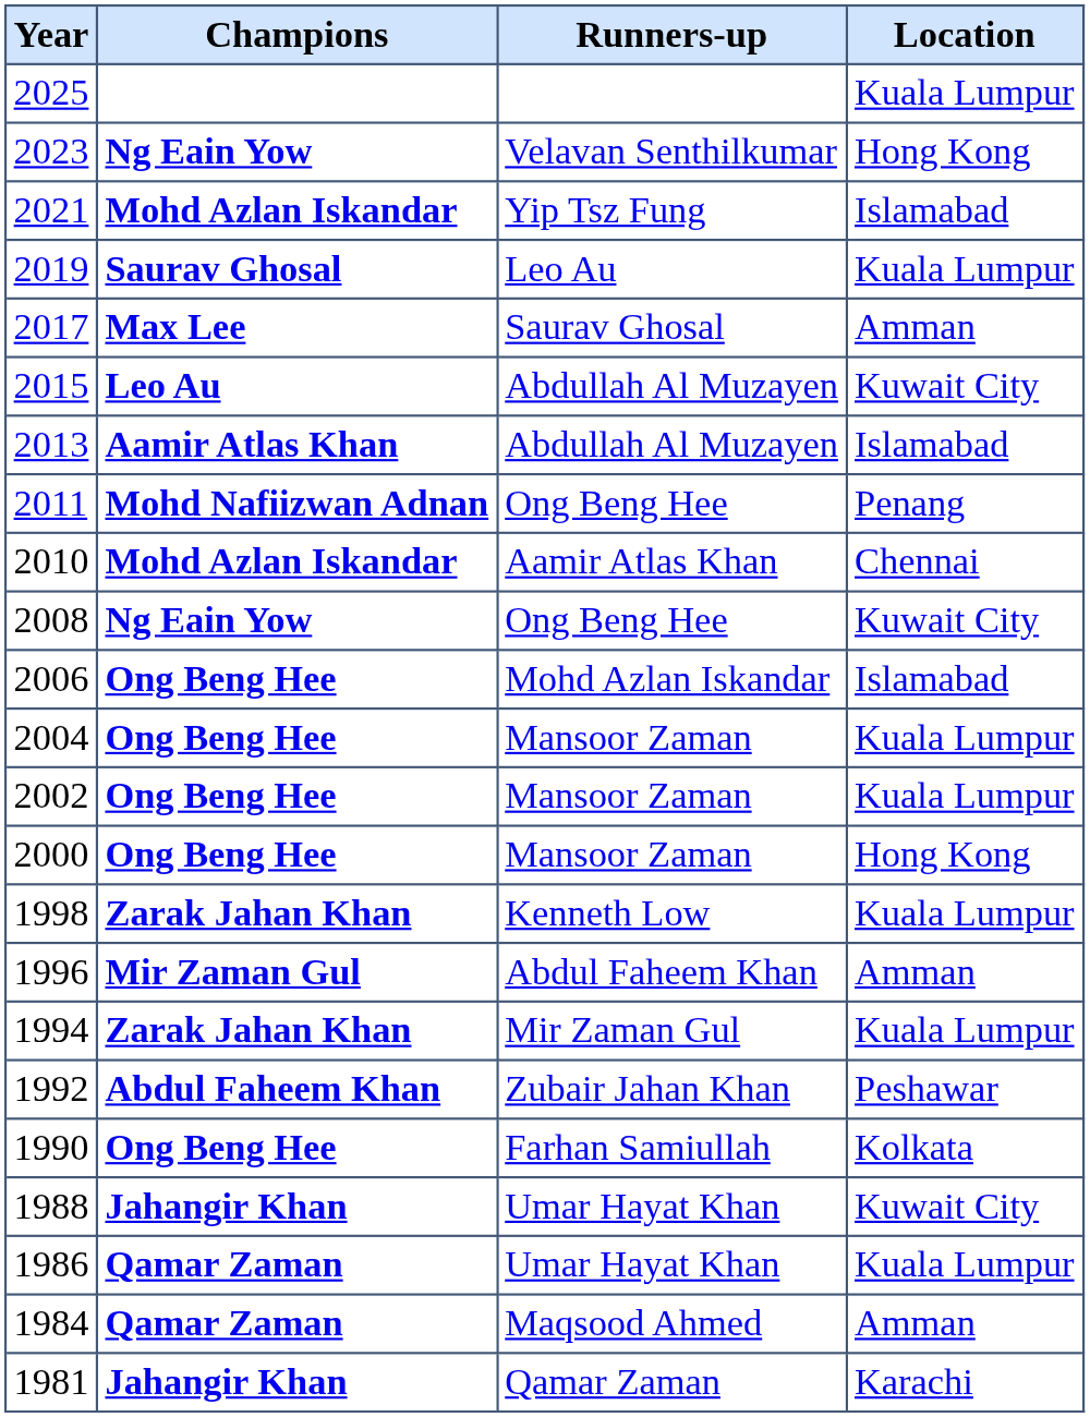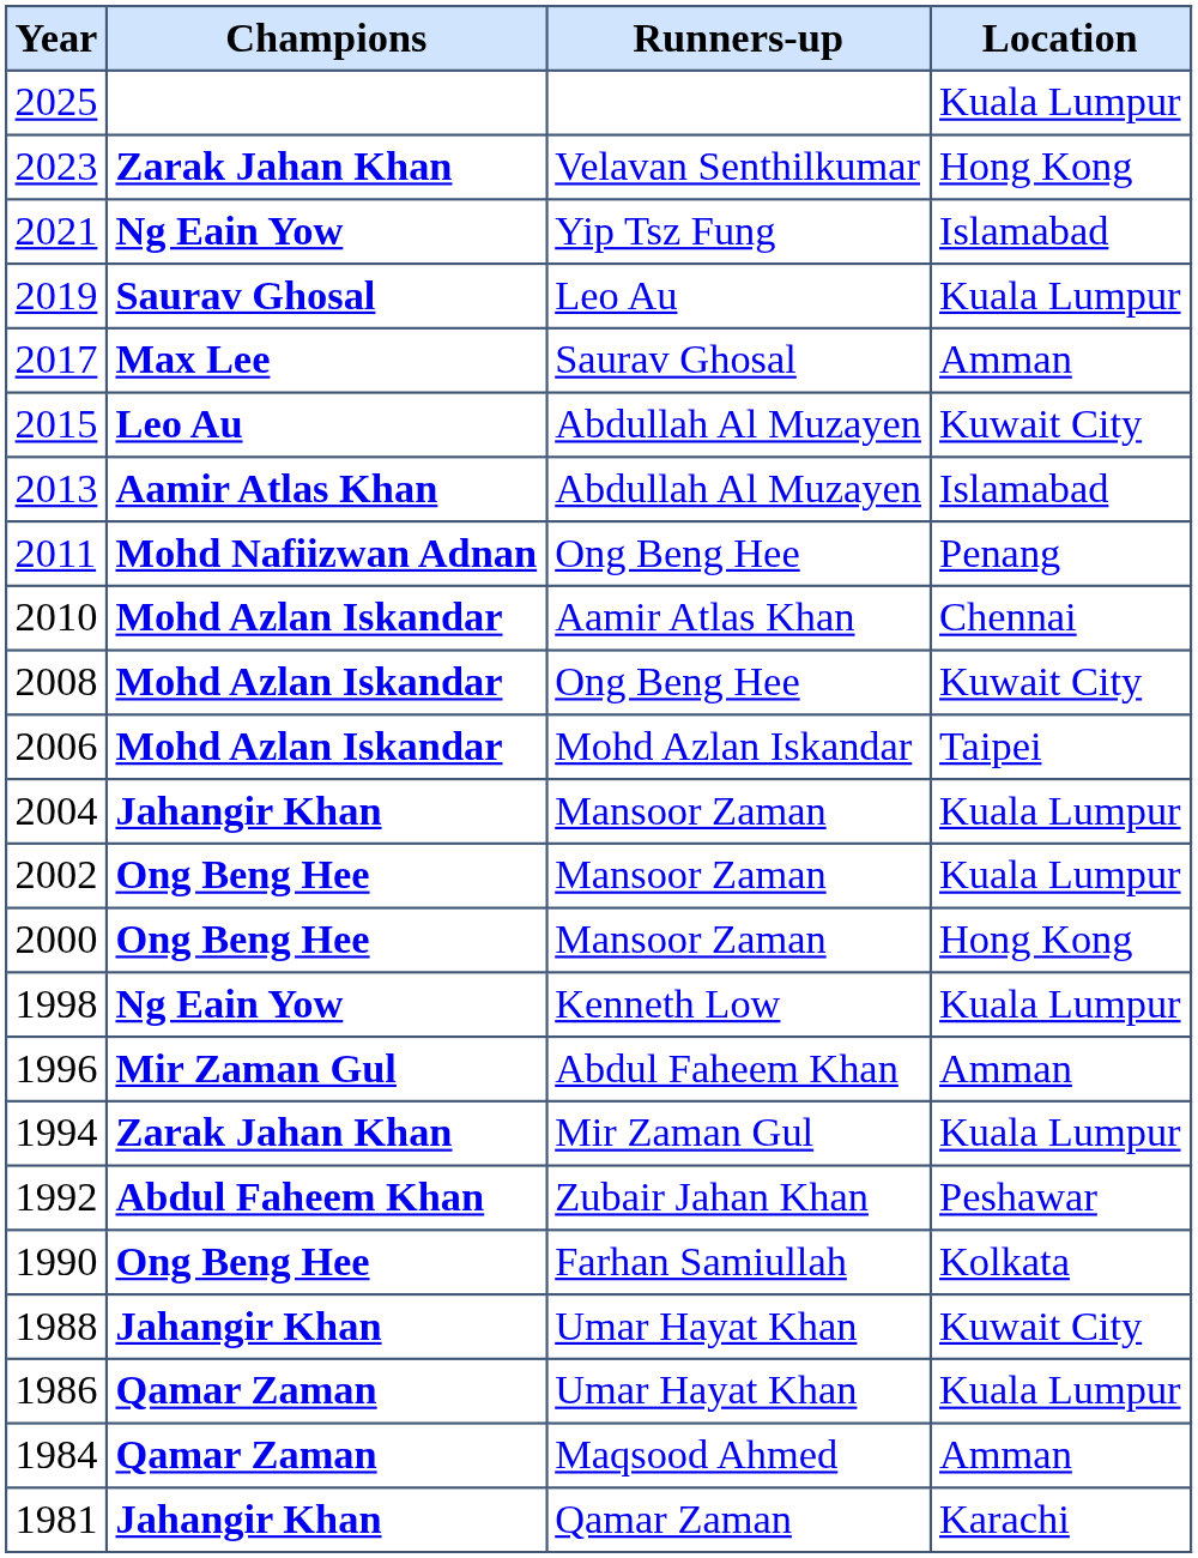2023 | Champions: Ng Eain Yow -> Zarak Jahan Khan
2021 | Champions: Mohd Azlan Iskandar -> Ng Eain Yow
2008 | Champions: Ng Eain Yow -> Mohd Azlan Iskandar
2006 | Champions: Ong Beng Hee -> Mohd Azlan Iskandar
2006 | Location: Islamabad -> Taipei
2004 | Champions: Ong Beng Hee -> Jahangir Khan
1998 | Champions: Zarak Jahan Khan -> Ng Eain Yow
